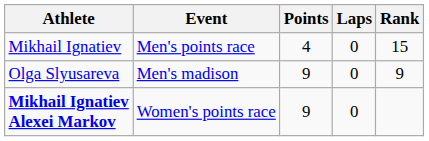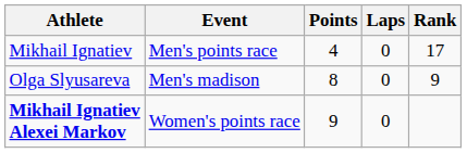Mikhail Ignatiev | Rank: 15 -> 17
Olga Slyusareva | Points: 9 -> 8
